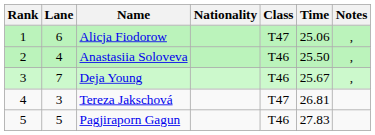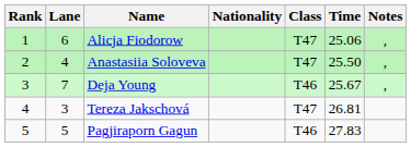Anastasiia Soloveva | Class: T46 -> T47
